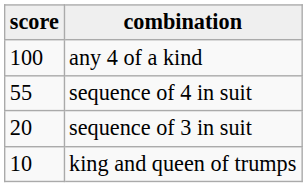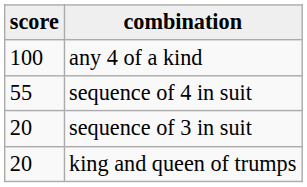king and queen of trumps | score: 10 -> 20
